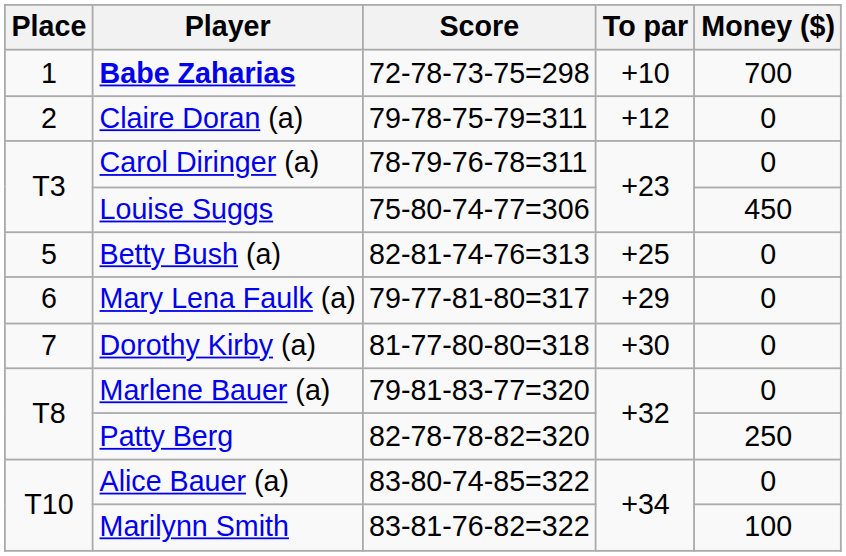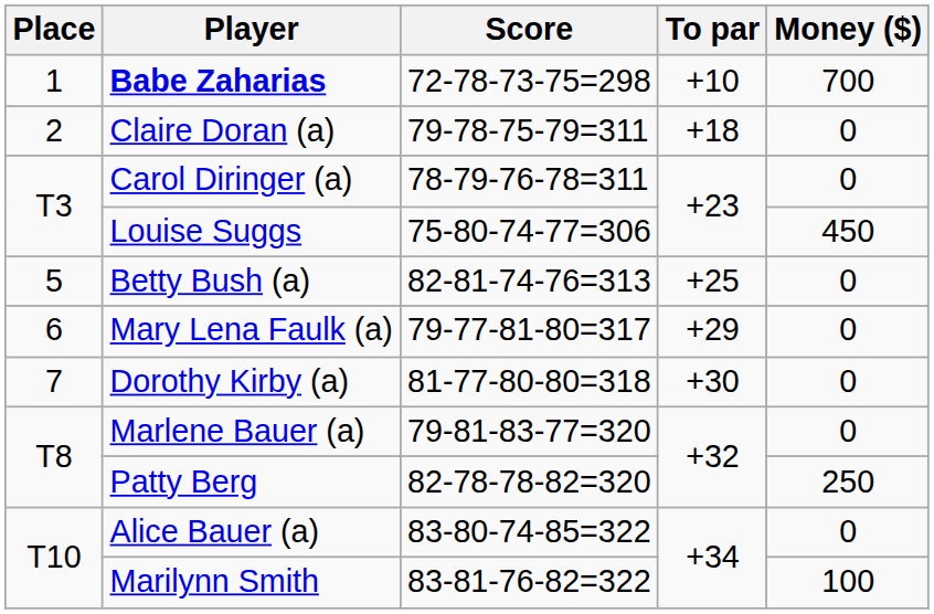Claire Doran (a) | To par: +12 -> +18
